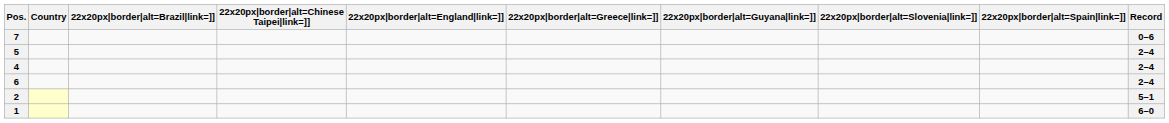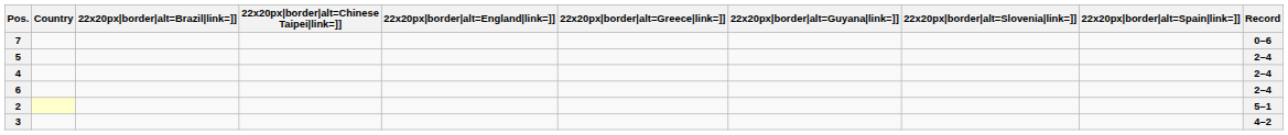+ row: 3 | 4–2
- row: 1 | 6–0
